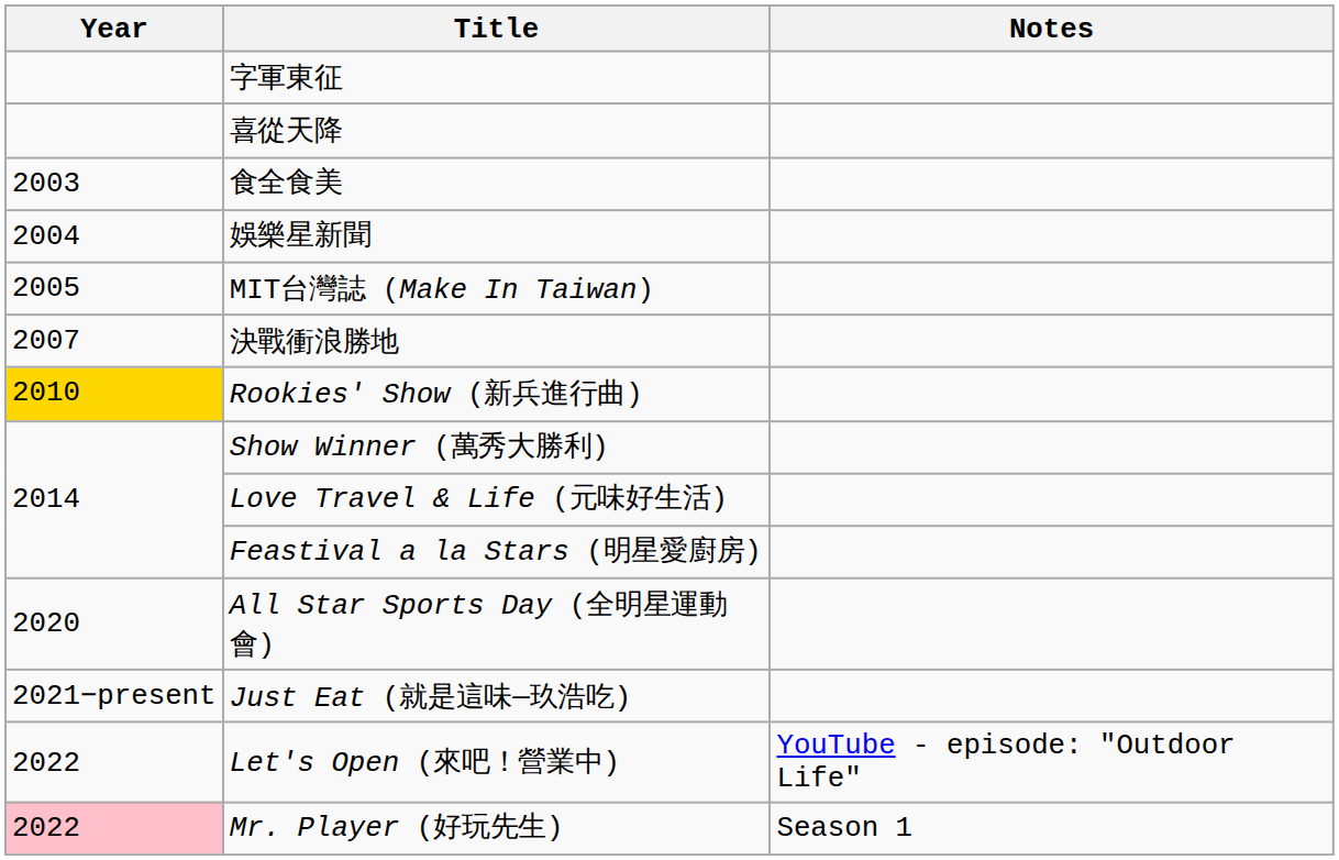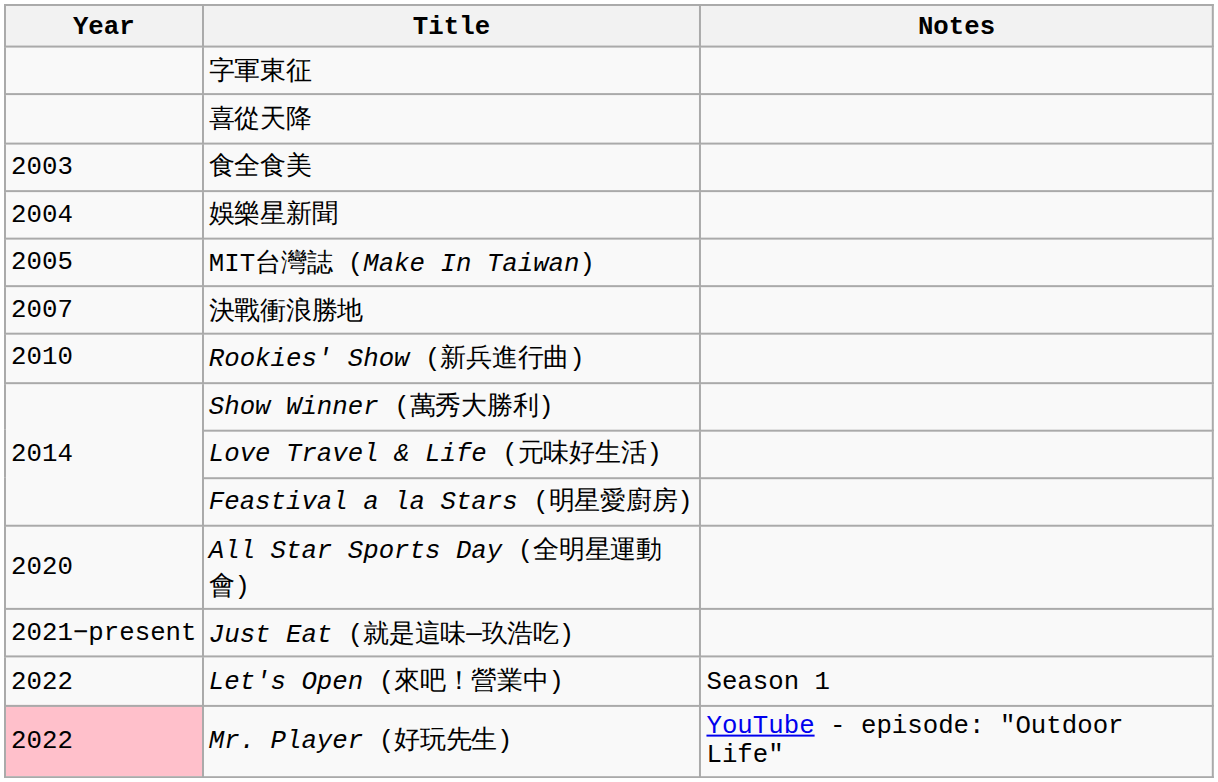Rookies' Show (新兵進行曲) | Year: gold background -> no background
Let's Open (來吧！營業中) | Notes: YouTube - episode: "Outdoor Life" -> Season 1
Mr. Player (好玩先生) | Notes: Season 1 -> YouTube - episode: "Outdoor Life"
